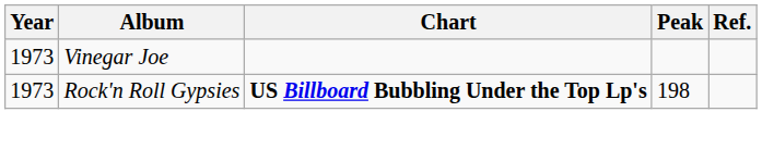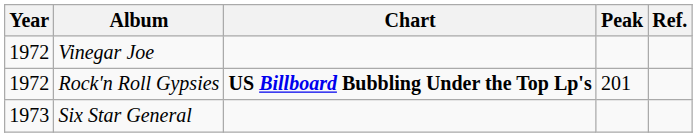Vinegar Joe | Year: 1973 -> 1972
Rock'n Roll Gypsies | Year: 1973 -> 1972
Rock'n Roll Gypsies | Peak: 198 -> 201
+ row: 1973 | Six Star General
